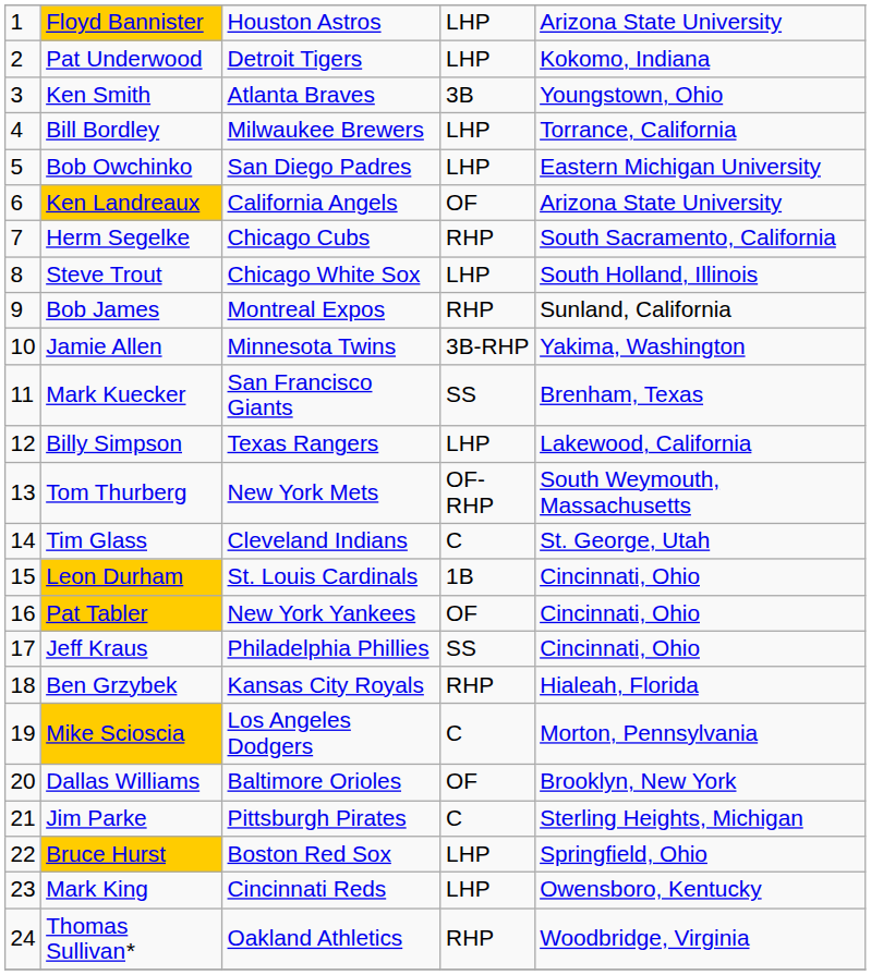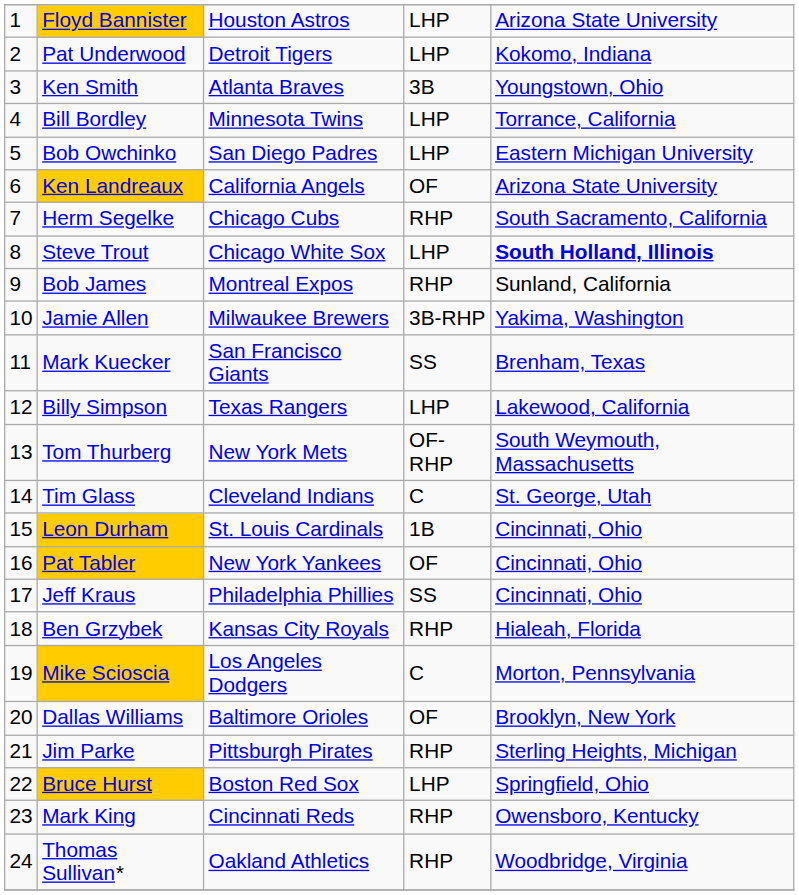Bill Bordley | column 3: Milwaukee Brewers -> Minnesota Twins
Steve Trout | column 5: normal -> bold
Jamie Allen | column 3: Minnesota Twins -> Milwaukee Brewers
Jim Parke | column 4: C -> RHP
Mark King | column 4: LHP -> RHP
